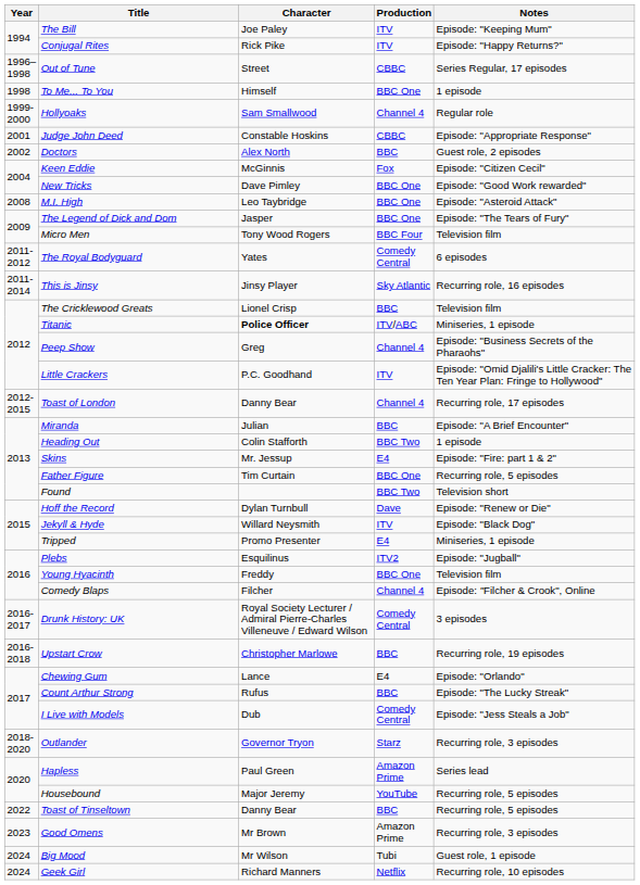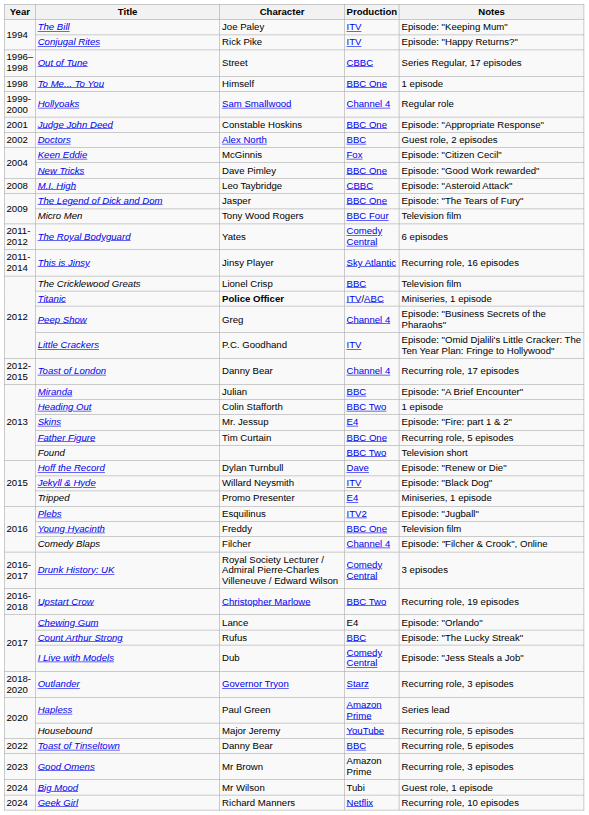Judge John Deed | Production: CBBC -> BBC One
M.I. High | Production: BBC One -> CBBC
Upstart Crow | Production: BBC -> BBC Two
